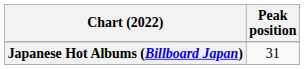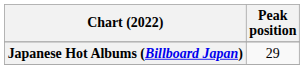Japanese Hot Albums (Billboard Japan) | Peak position: 31 -> 29
